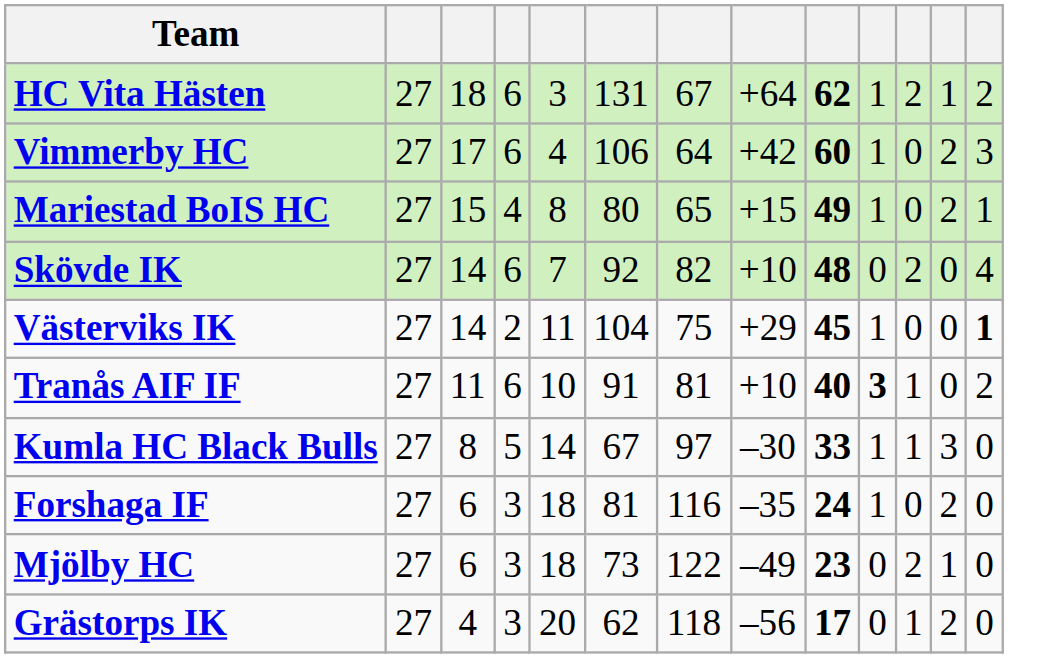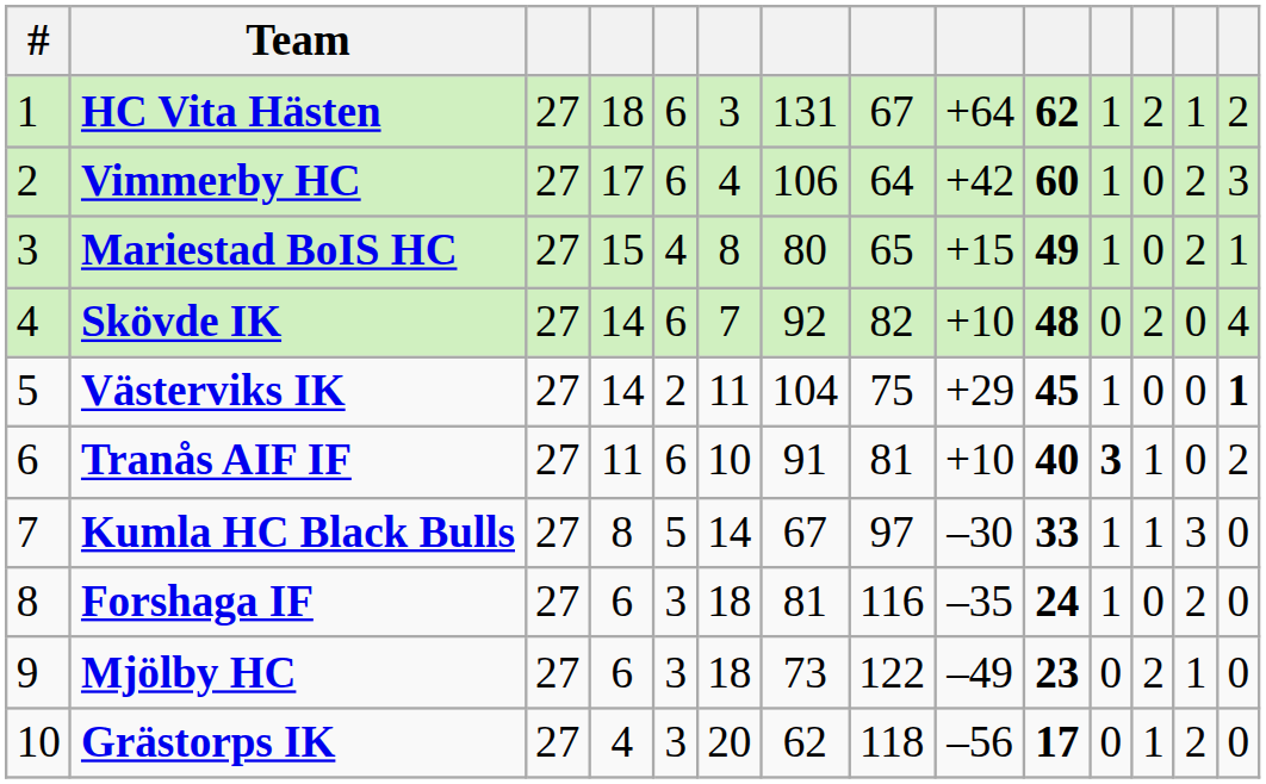+ column: # | 1 | 2 | 3 | 4 | 5 | 6 | 7 | 8 | 9 | 10
